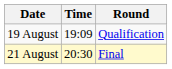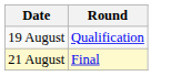- column: Time | 19:09 | 20:30
